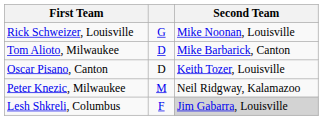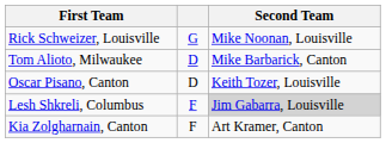- row: Peter Knezic, Milwaukee | M | Neil Ridgway, Kalamazoo
+ row: Kia Zolgharnain, Canton | F | Art Kramer, Canton
